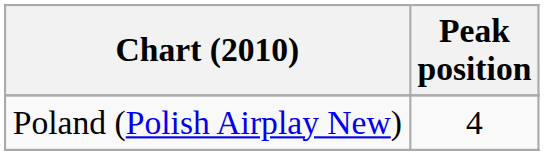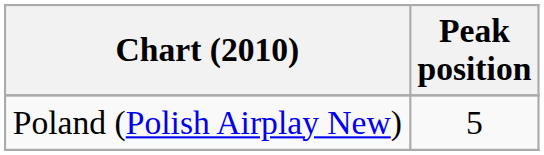Poland (Polish Airplay New) | Peak position: 4 -> 5
